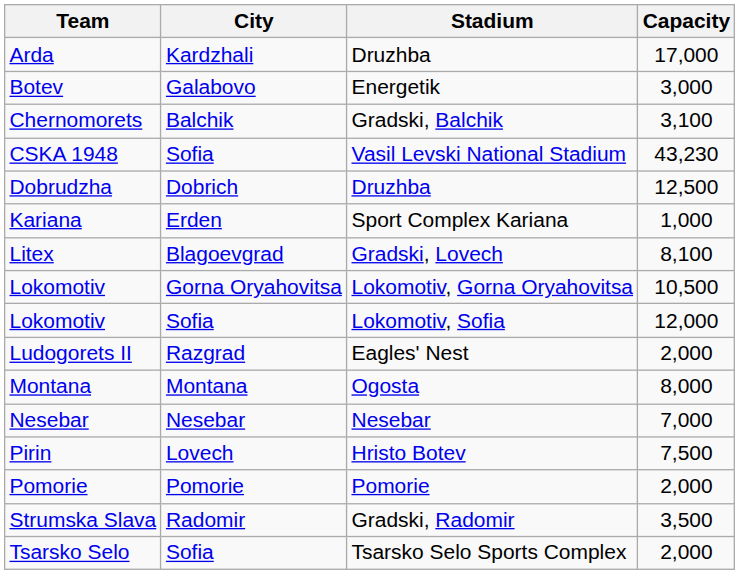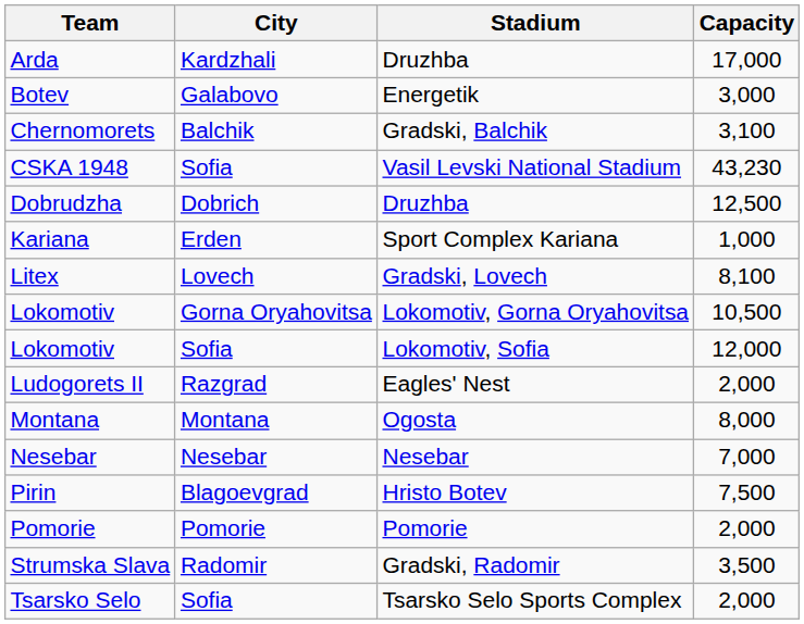Litex | City: Blagoevgrad -> Lovech
Pirin | City: Lovech -> Blagoevgrad
